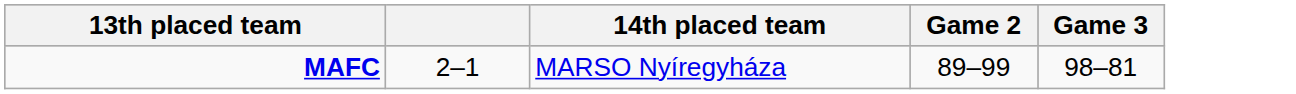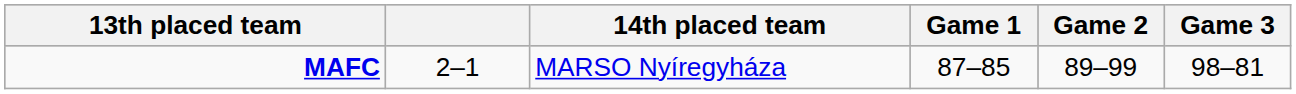+ column: Game 1 | 87–85
